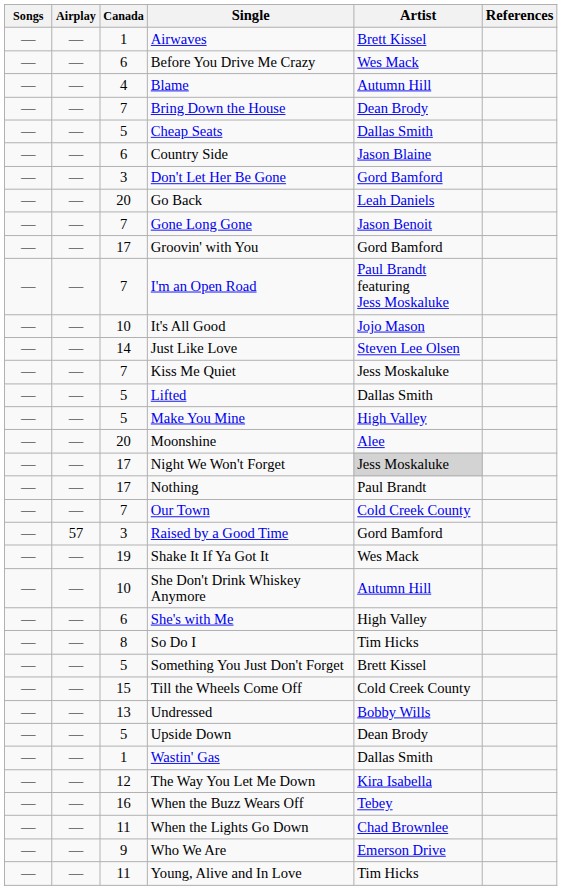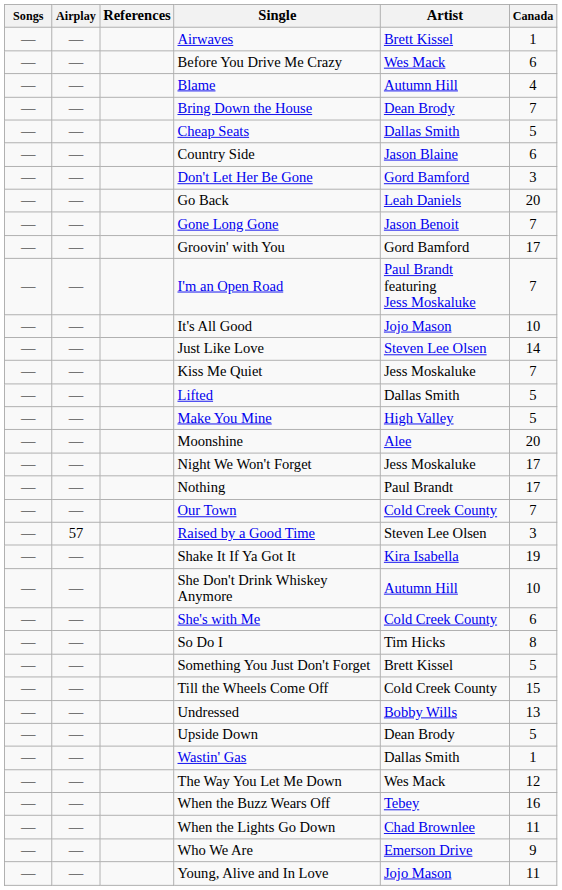columns swapped: Canada <-> References
Night We Won't Forget | Artist: lightgrey background -> no background
Raised by a Good Time | Artist: Gord Bamford -> Steven Lee Olsen
Shake It If Ya Got It | Artist: Wes Mack -> Kira Isabella
She's with Me | Artist: High Valley -> Cold Creek County
The Way You Let Me Down | Artist: Kira Isabella -> Wes Mack
Young, Alive and In Love | Artist: Tim Hicks -> Jojo Mason
